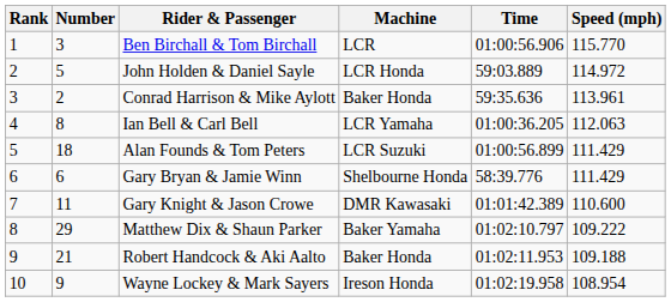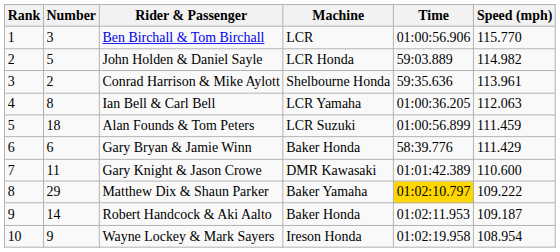John Holden & Daniel Sayle | Speed (mph): 114.972 -> 114.982
Conrad Harrison & Mike Aylott | Machine: Baker Honda -> Shelbourne Honda
Alan Founds & Tom Peters | Speed (mph): 111.429 -> 111.459
Gary Bryan & Jamie Winn | Machine: Shelbourne Honda -> Baker Honda
Matthew Dix & Shaun Parker | Time: no background -> gold background
Robert Handcock & Aki Aalto | Number: 21 -> 14
Robert Handcock & Aki Aalto | Speed (mph): 109.188 -> 109.187
